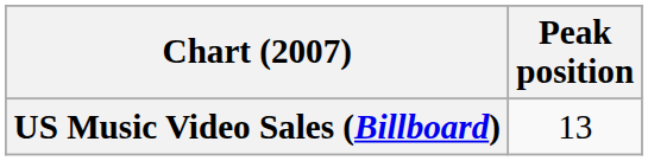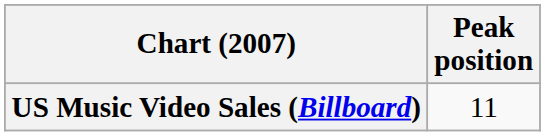US Music Video Sales (Billboard) | Peak position: 13 -> 11
